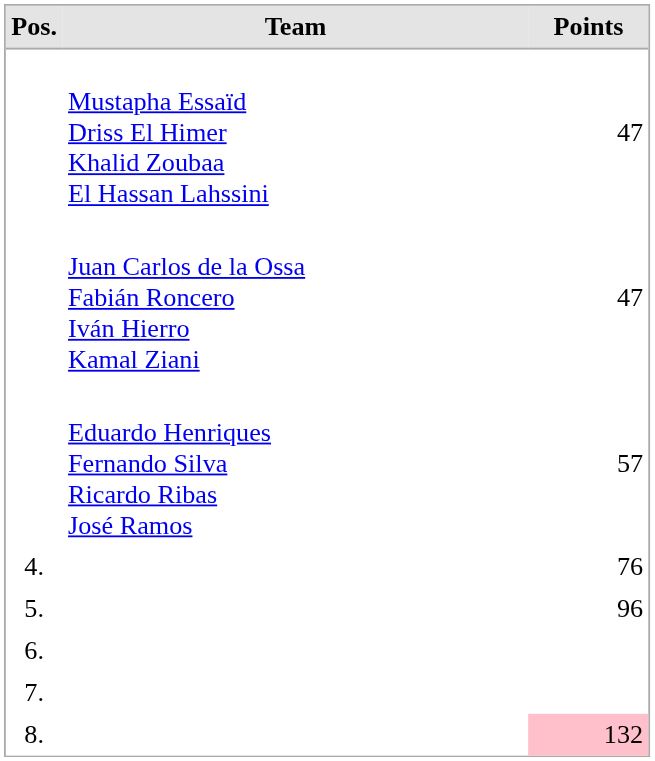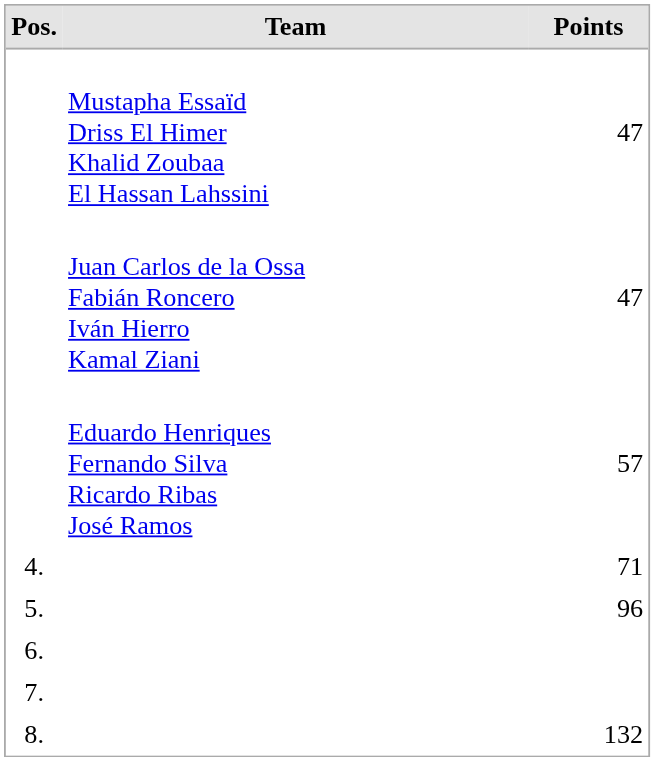4. | Points: 76 -> 71
8. | Points: pink background -> no background
